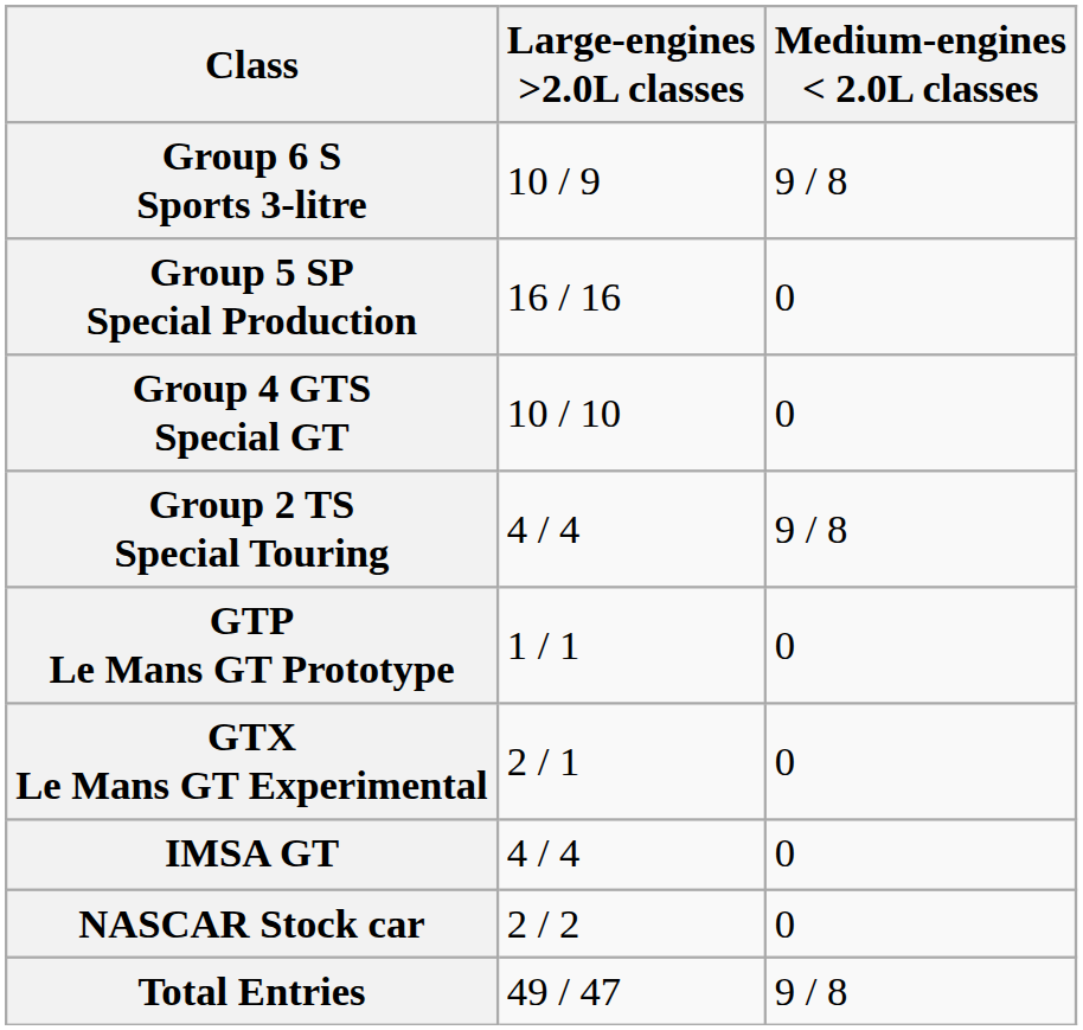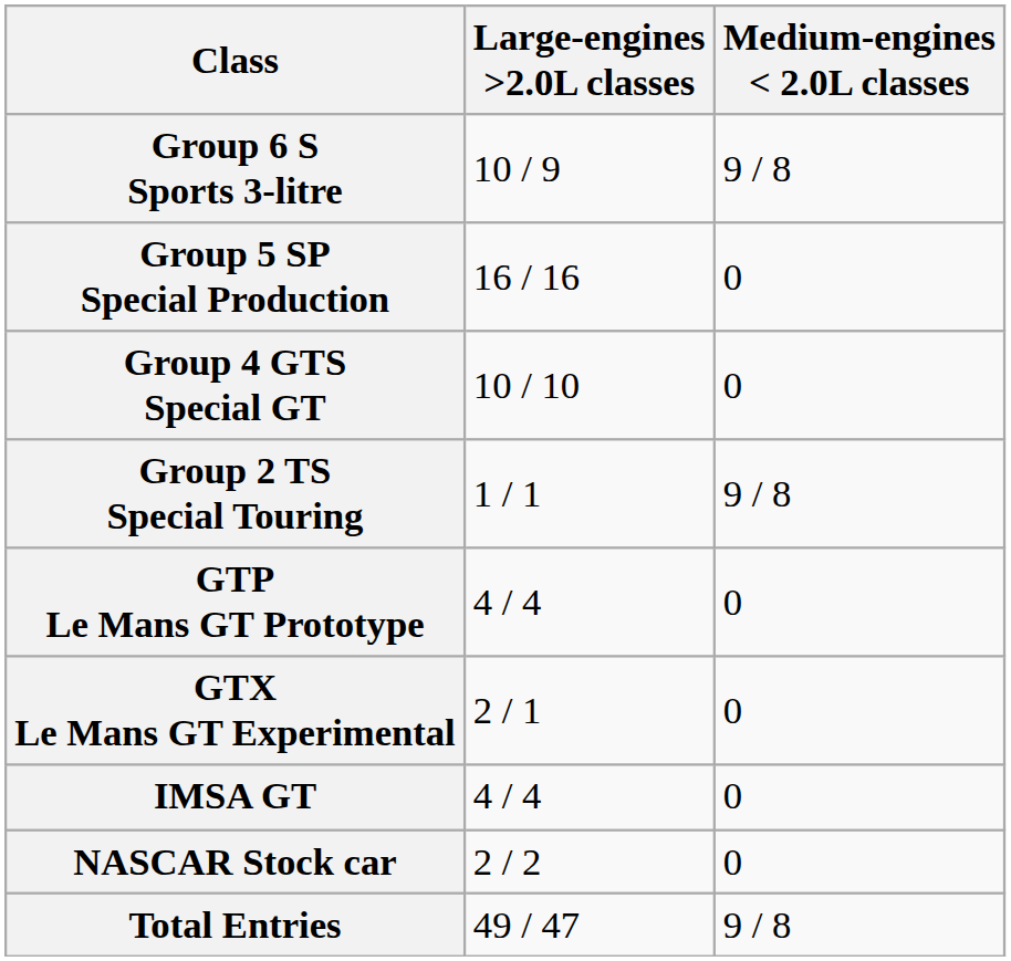Group 2 TS Special Touring | Large-engines >2.0L classes: 4 / 4 -> 1 / 1
GTP Le Mans GT Prototype | Large-engines >2.0L classes: 1 / 1 -> 4 / 4
